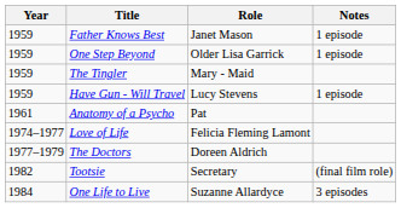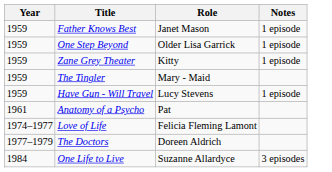+ row: 1959 | Zane Grey Theater | Kitty | 1 episode
- row: 1982 | Tootsie | Secretary | (final film role)
